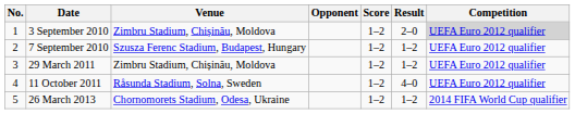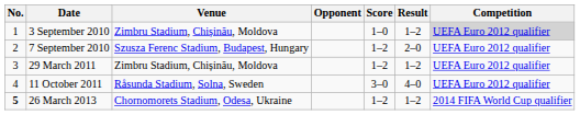3 September 2010 | Score: 1–2 -> 1–0
3 September 2010 | Result: 2–0 -> 1–2
7 September 2010 | Result: 1–2 -> 2–0
11 October 2011 | Score: 1–2 -> 3–0
26 March 2013 | No.: normal -> bold
